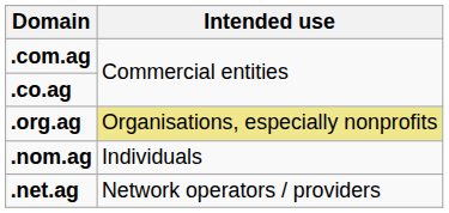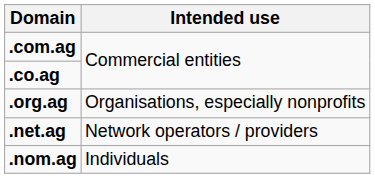.org.ag | Intended use: khaki background -> no background
rows swapped: .net.ag <-> .nom.ag
